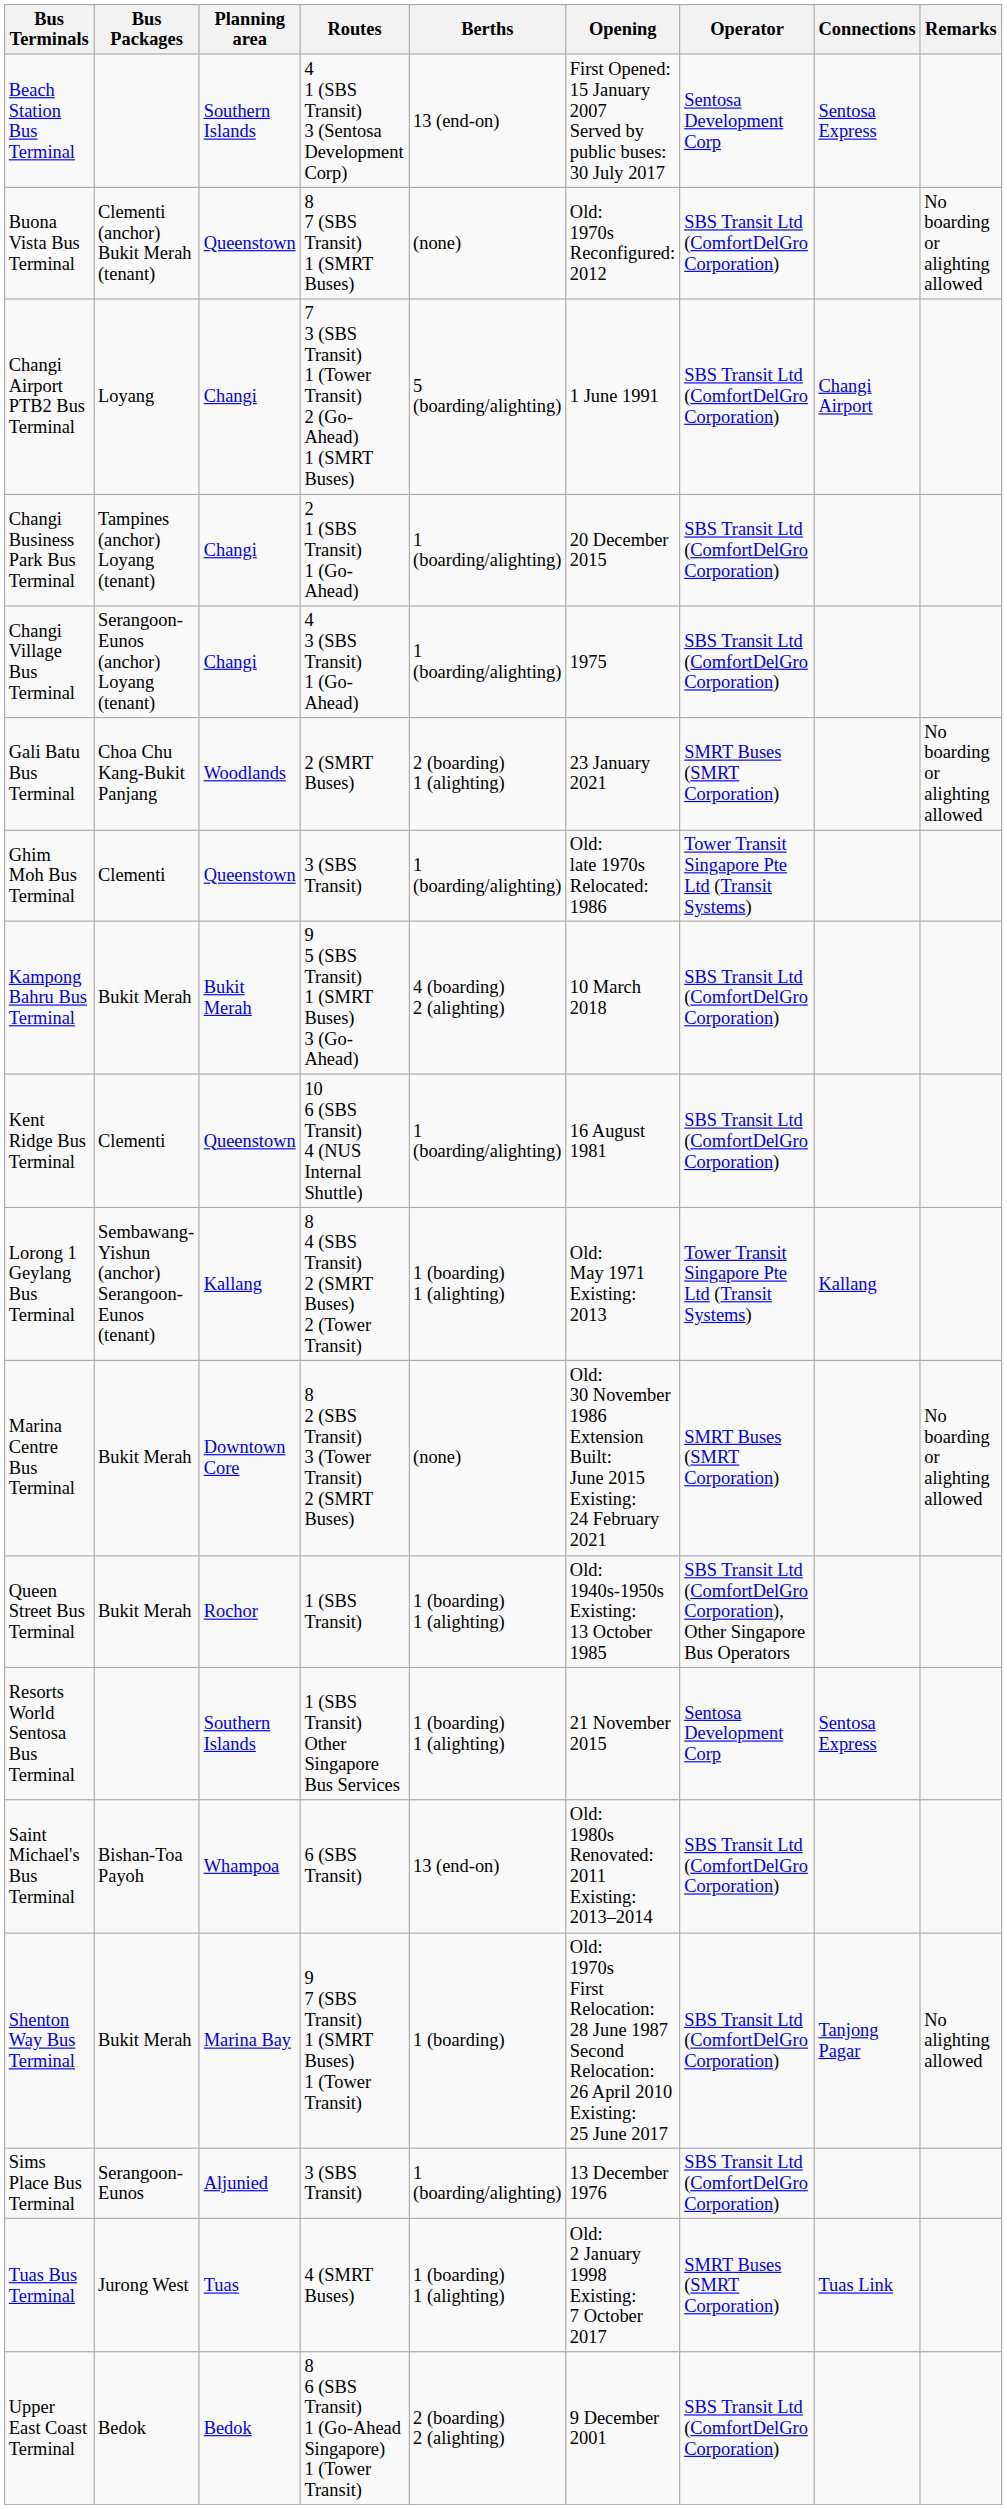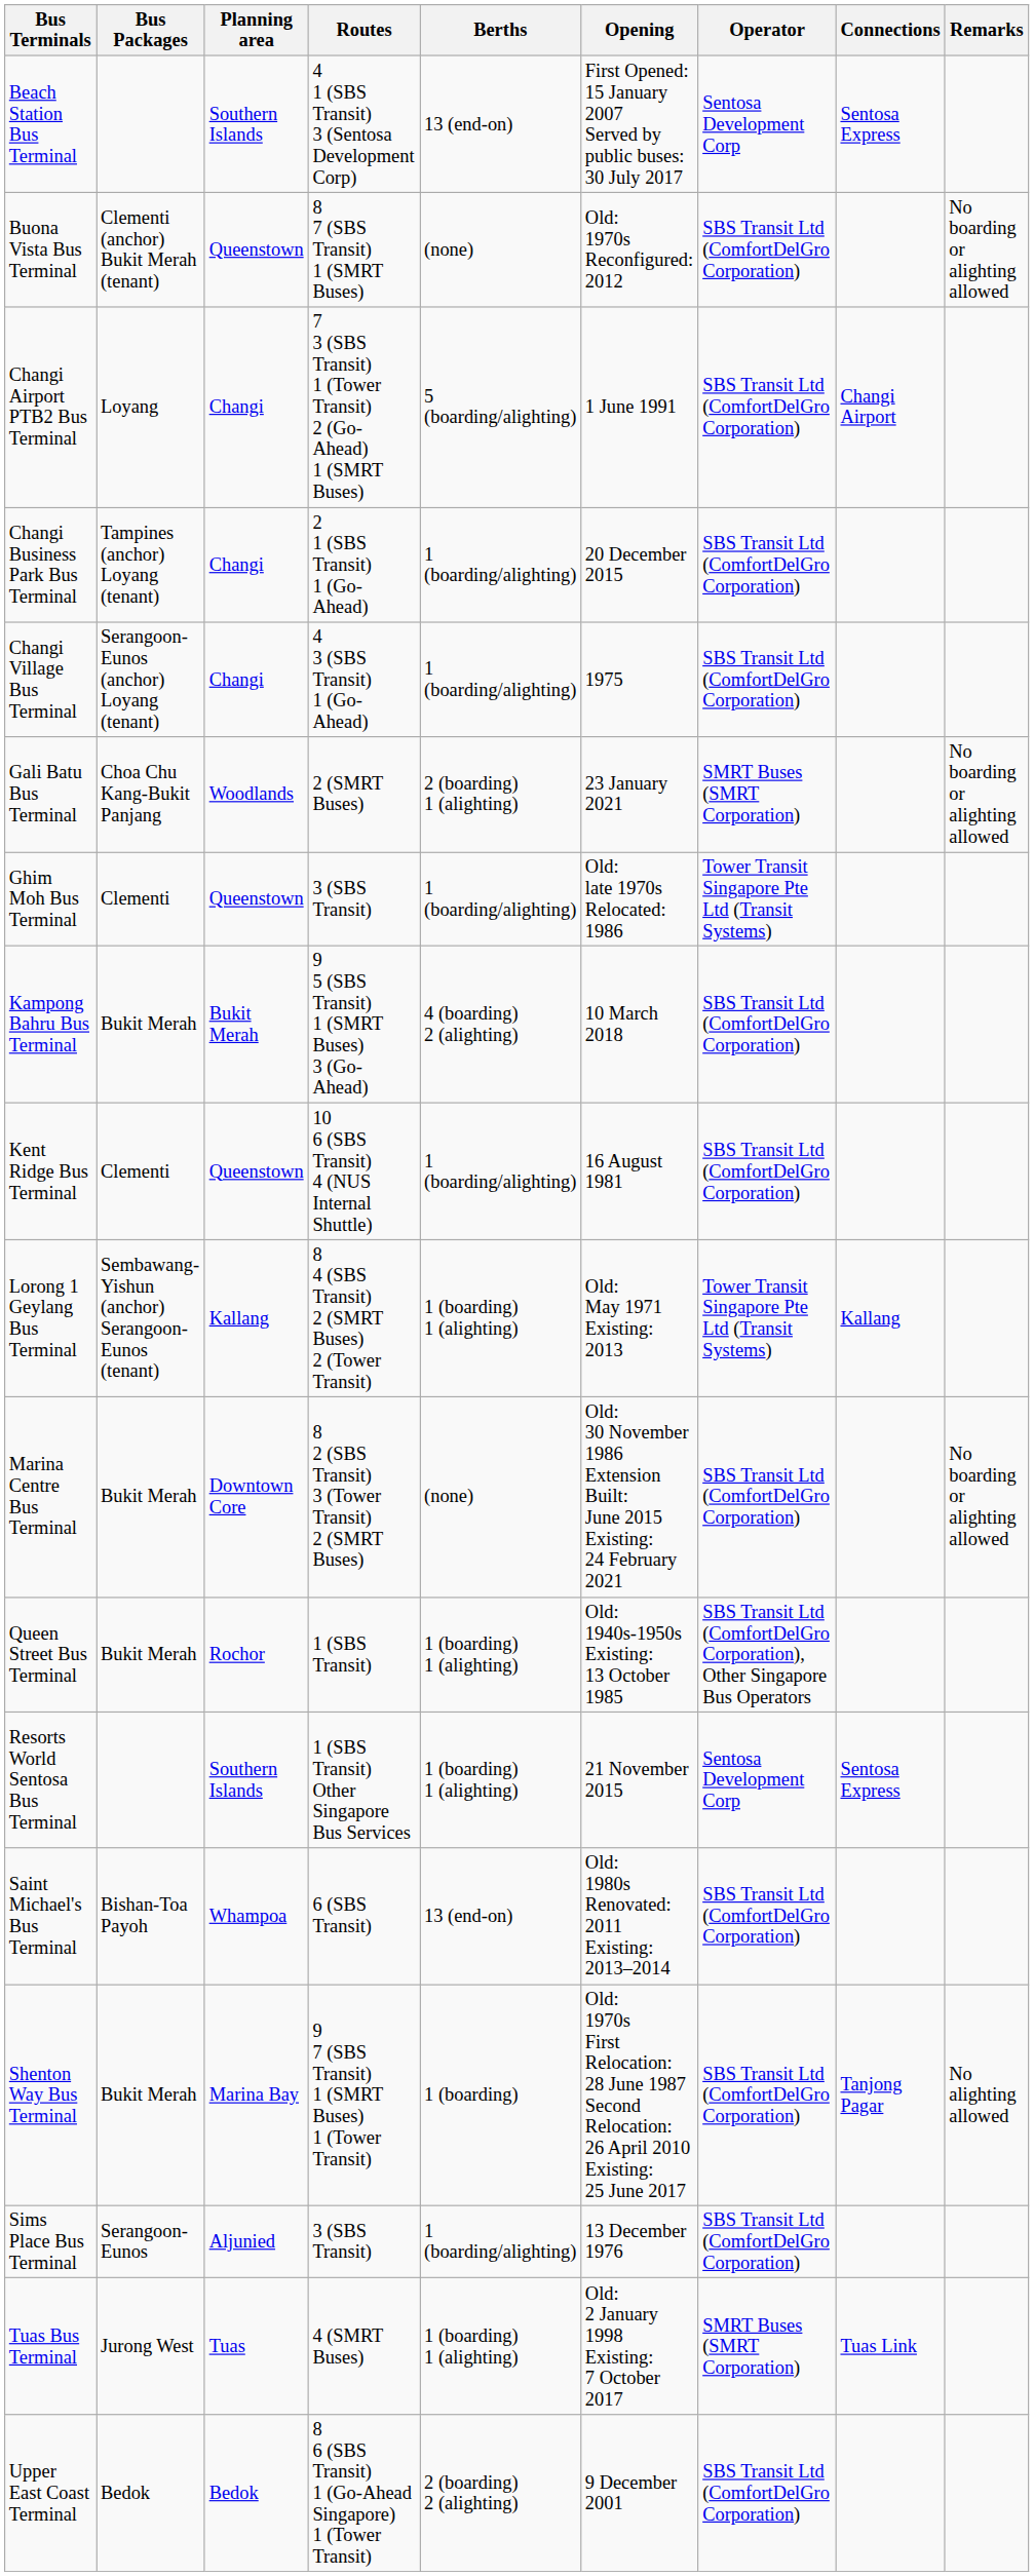Marina Centre Bus Terminal | Operator: SMRT Buses (SMRT Corporation) -> SBS Transit Ltd (ComfortDelGro Corporation)
